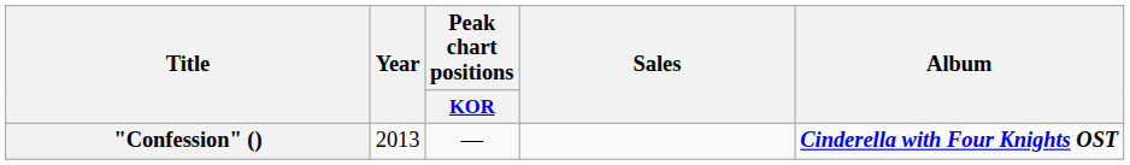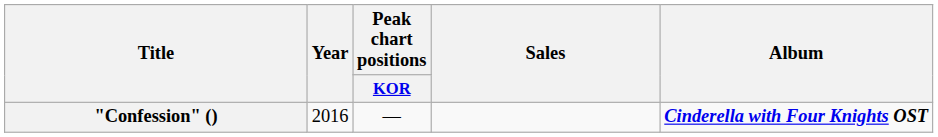"Confession" () | Year: 2013 -> 2016
